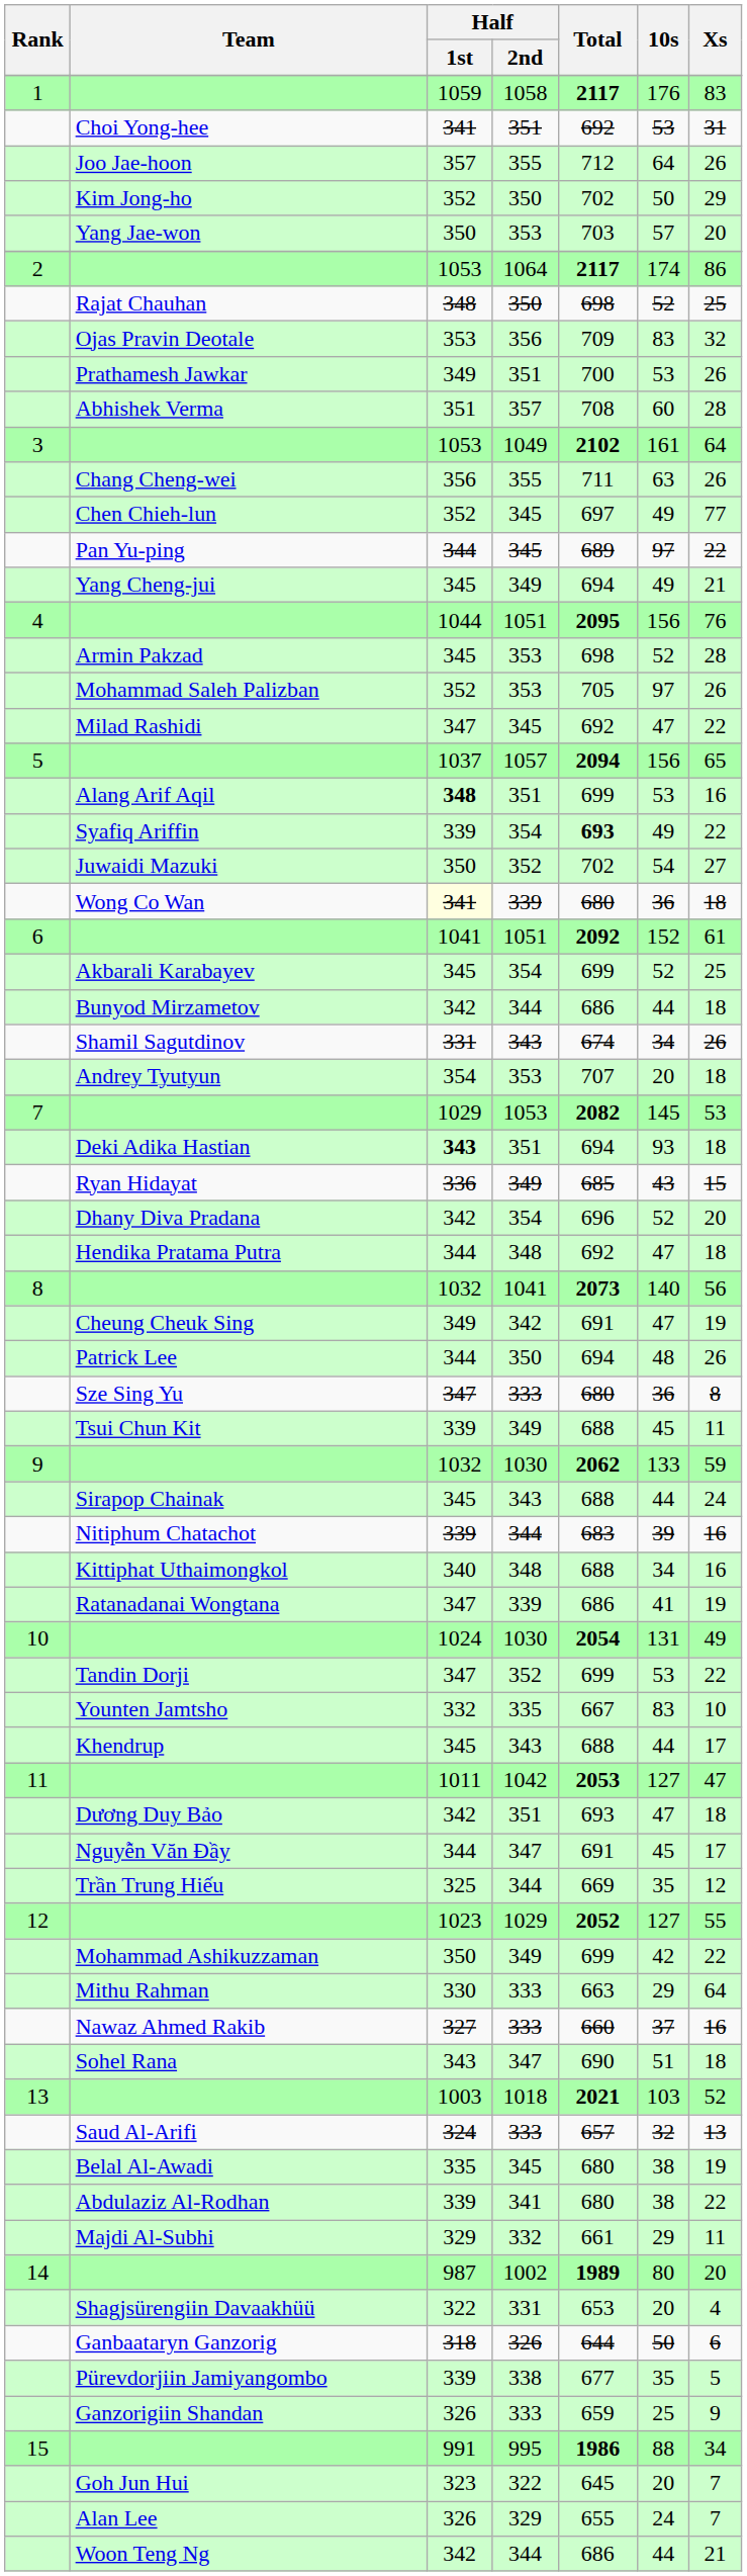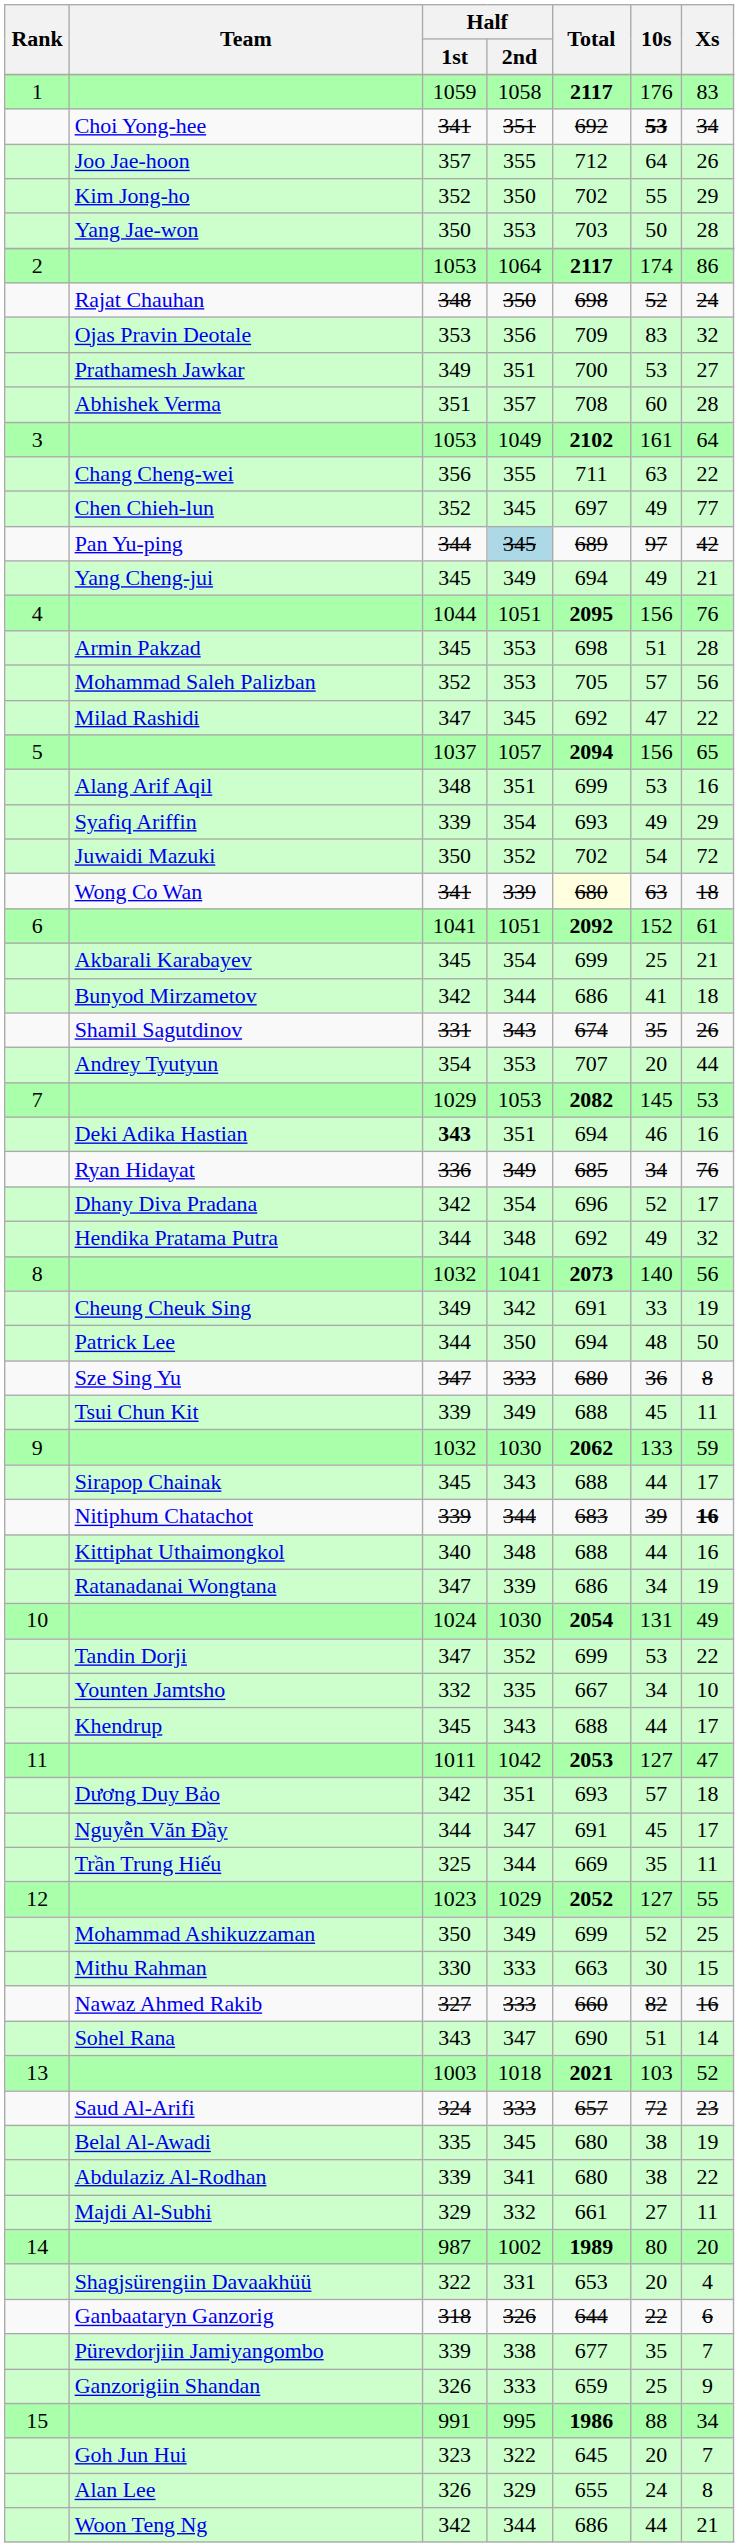Choi Yong-hee | 10s: normal -> bold
Choi Yong-hee | Xs: 31 -> 34
Kim Jong-ho | 10s: 50 -> 55
Yang Jae-won | 10s: 57 -> 50
Yang Jae-won | Xs: 20 -> 28
Rajat Chauhan | Xs: 25 -> 24
Prathamesh Jawkar | Xs: 26 -> 27
Chang Cheng-wei | Xs: 26 -> 22
Pan Yu-ping | Half / 2nd: no background -> lightblue background
Pan Yu-ping | Xs: 22 -> 42
Armin Pakzad | 10s: 52 -> 51
Mohammad Saleh Palizban | 10s: 97 -> 57
Mohammad Saleh Palizban | Xs: 26 -> 56
Alang Arif Aqil | Half / 1st: bold -> normal
Syafiq Ariffin | Total: bold -> normal
Syafiq Ariffin | Xs: 22 -> 29
Juwaidi Mazuki | Xs: 27 -> 72
Wong Co Wan | Half / 1st: lightyellow background -> no background
Wong Co Wan | Total: no background -> lightyellow background
Wong Co Wan | 10s: 36 -> 63
Akbarali Karabayev | 10s: 52 -> 25
Akbarali Karabayev | Xs: 25 -> 21
Bunyod Mirzametov | 10s: 44 -> 41
Shamil Sagutdinov | 10s: 34 -> 35
Andrey Tyutyun | Xs: 18 -> 44
Deki Adika Hastian | 10s: 93 -> 46
Deki Adika Hastian | Xs: 18 -> 16
Ryan Hidayat | 10s: 43 -> 34
Ryan Hidayat | Xs: 15 -> 76
Dhany Diva Pradana | Xs: 20 -> 17
Hendika Pratama Putra | 10s: 47 -> 49
Hendika Pratama Putra | Xs: 18 -> 32
Cheung Cheuk Sing | 10s: 47 -> 33
Patrick Lee | Xs: 26 -> 50
Sirapop Chainak | Xs: 24 -> 17
Nitiphum Chatachot | Xs: normal -> bold
Kittiphat Uthaimongkol | 10s: 34 -> 44
Ratanadanai Wongtana | 10s: 41 -> 34
Younten Jamtsho | 10s: 83 -> 34
Dương Duy Bảo | 10s: 47 -> 57
Trần Trung Hiếu | Xs: 12 -> 11
Mohammad Ashikuzzaman | 10s: 42 -> 52
Mohammad Ashikuzzaman | Xs: 22 -> 25
Mithu Rahman | 10s: 29 -> 30
Mithu Rahman | Xs: 64 -> 15
Nawaz Ahmed Rakib | 10s: 37 -> 82
Sohel Rana | Xs: 18 -> 14
Saud Al-Arifi | 10s: 32 -> 72
Saud Al-Arifi | Xs: 13 -> 23
Majdi Al-Subhi | 10s: 29 -> 27
Ganbaataryn Ganzorig | 10s: 50 -> 22
Pürevdorjiin Jamiyangombo | Xs: 5 -> 7
Alan Lee | Xs: 7 -> 8
